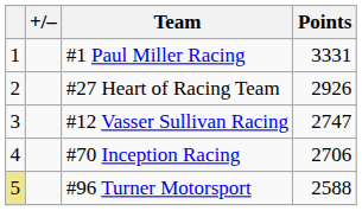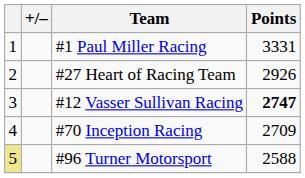#12 Vasser Sullivan Racing | Points: normal -> bold
#70 Inception Racing | Points: 2706 -> 2709
